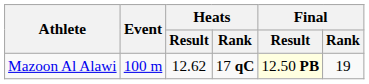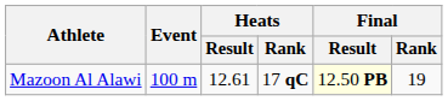Mazoon Al Alawi | Heats / Result: 12.62 -> 12.61
